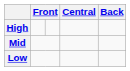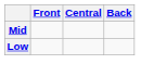- row: High
